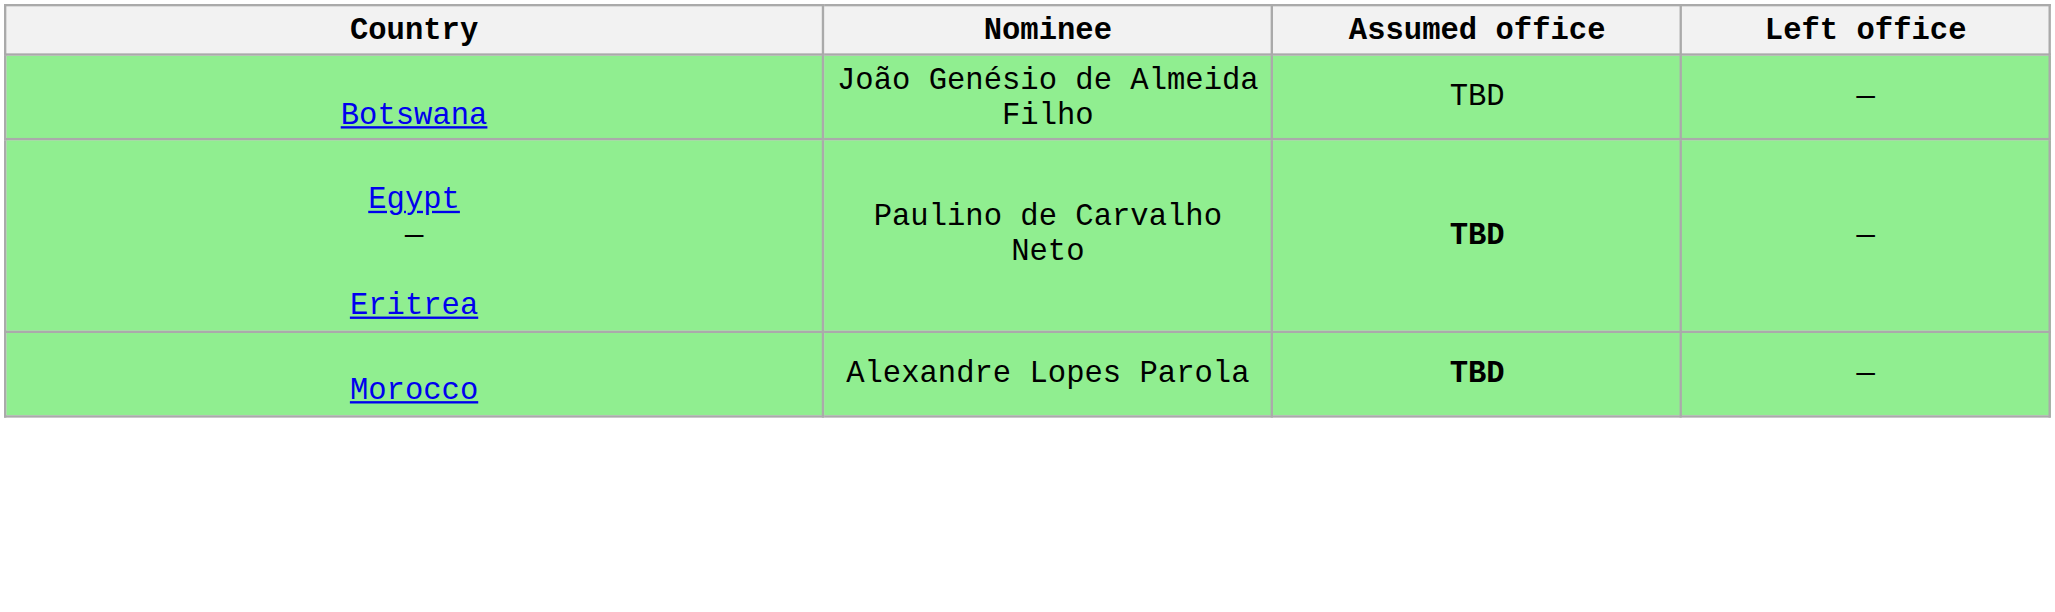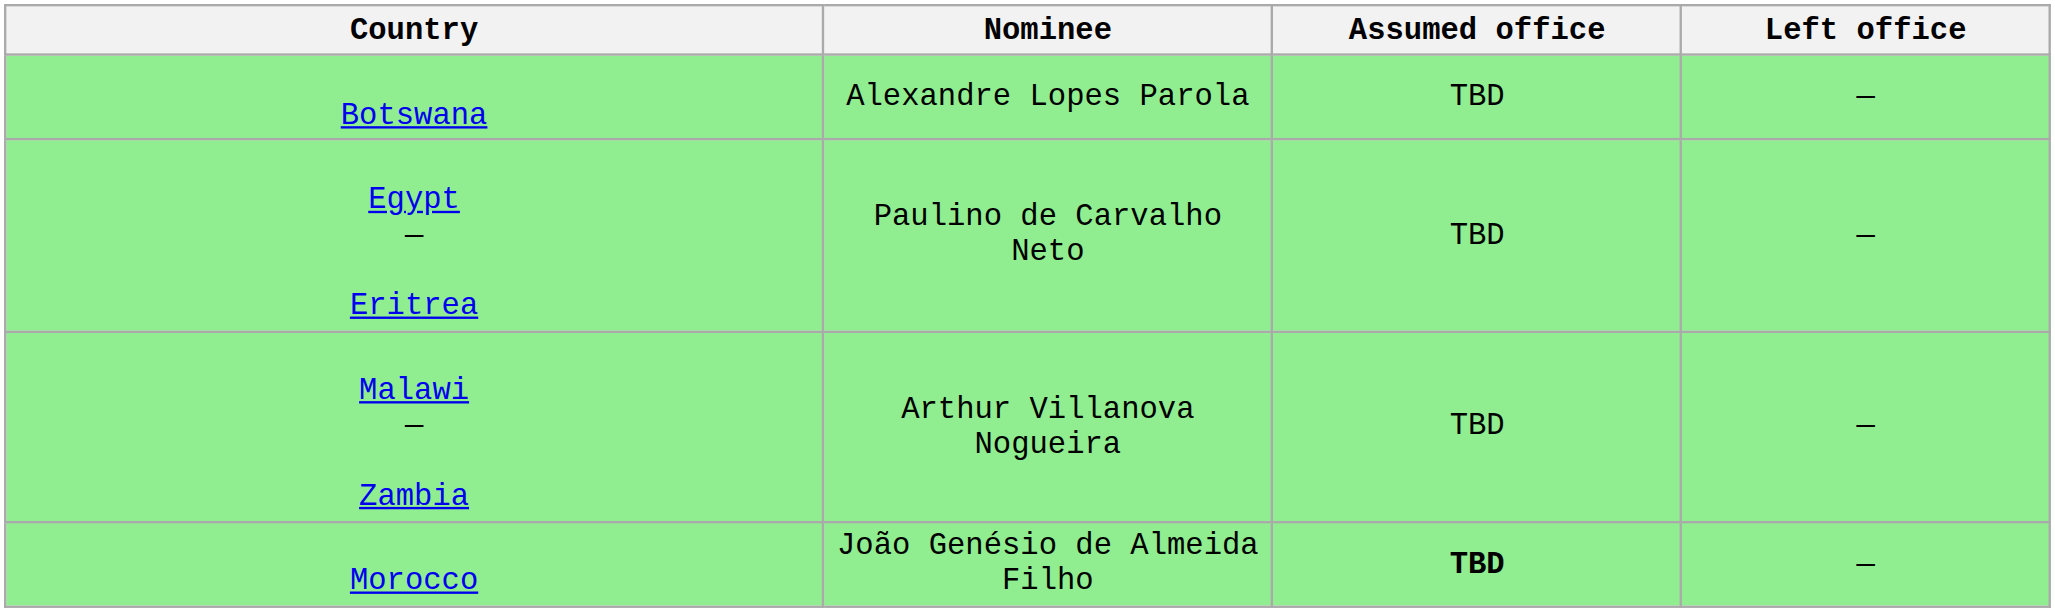Botswana | Nominee: João Genésio de Almeida Filho -> Alexandre Lopes Parola
Egypt — Eritrea | Assumed office: bold -> normal
+ row: Malawi — Zambia | Arthur Villanova Nogueira | TBD | —
Morocco | Nominee: Alexandre Lopes Parola -> João Genésio de Almeida Filho
